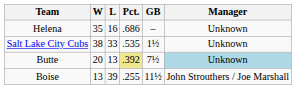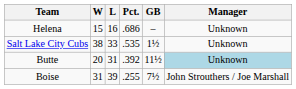Helena | W: 35 -> 15
Butte | L: 13 -> 31
Butte | Pct.: khaki background -> no background
Butte | GB: 7½ -> 11½
Boise | W: 13 -> 31
Boise | GB: 11½ -> 7½
